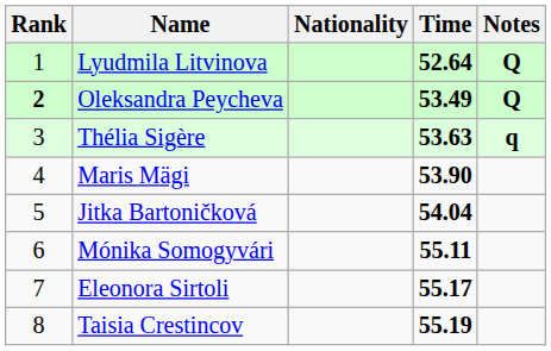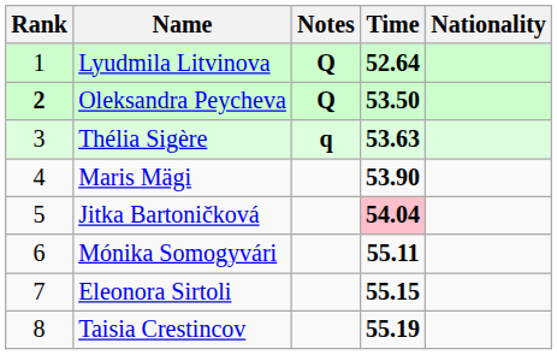columns swapped: Nationality <-> Notes
Oleksandra Peycheva | Time: 53.49 -> 53.50
Jitka Bartoničková | Time: no background -> pink background
Eleonora Sirtoli | Time: 55.17 -> 55.15
